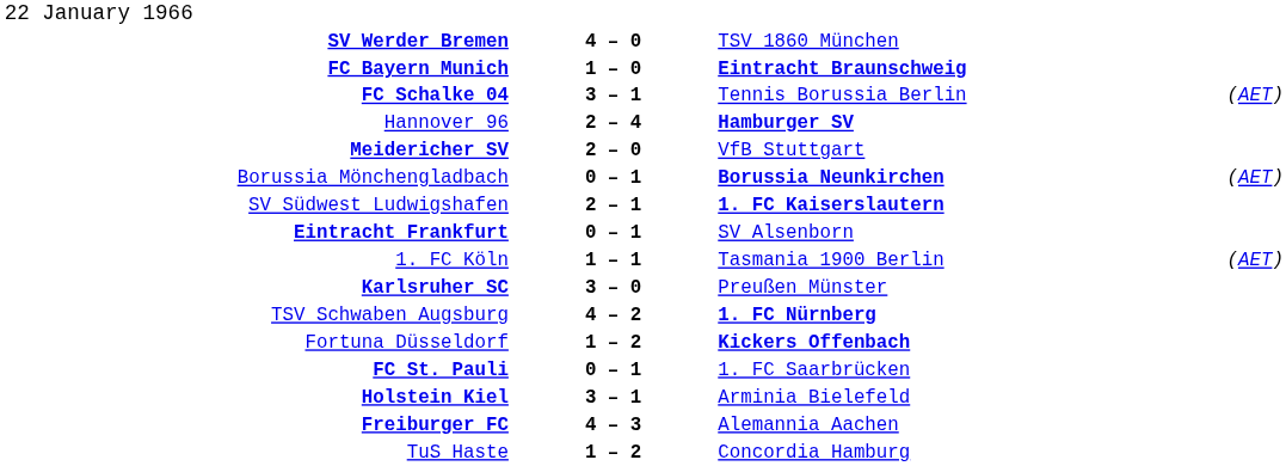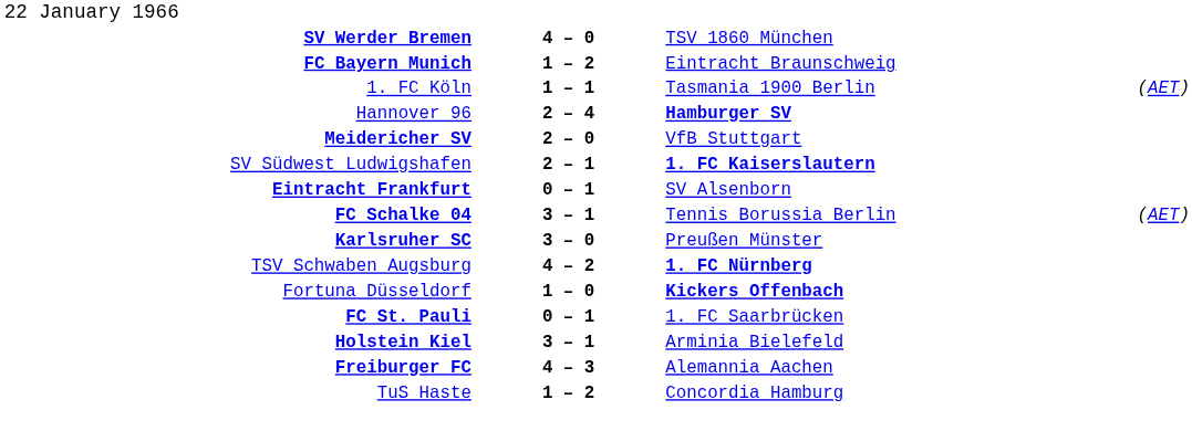FC Bayern Munich | column 2: 1 – 0 -> 1 – 2
FC Bayern Munich | column 3: bold -> normal
rows swapped: 1. FC Köln <-> FC Schalke 04
- row: Borussia Mönchengladbach | 0 – 1 | Borussia Neunkirchen | (AET)
Fortuna Düsseldorf | column 2: 1 – 2 -> 1 – 0
